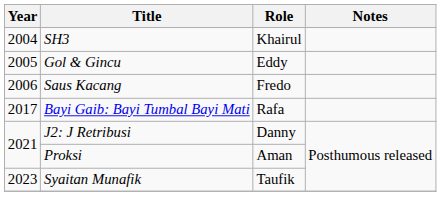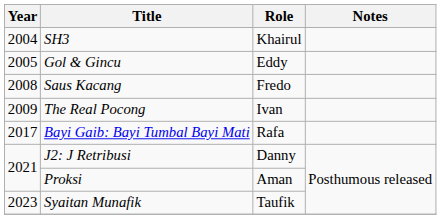Saus Kacang | Year: 2006 -> 2008
+ row: 2009 | The Real Pocong | Ivan
